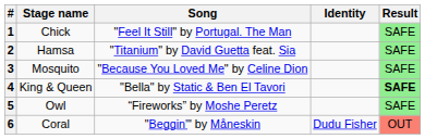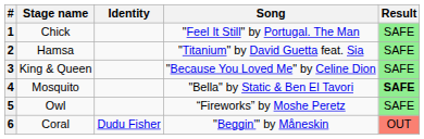columns swapped: Song <-> Identity
3 | Stage name: Mosquito -> King & Queen
4 | Stage name: King & Queen -> Mosquito
